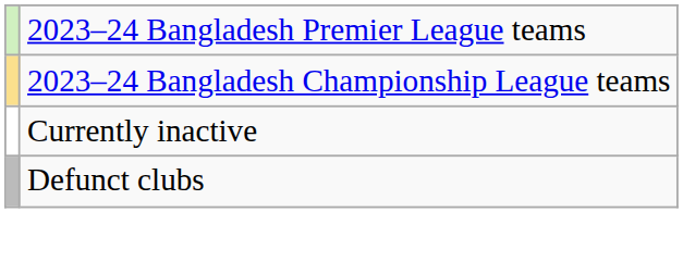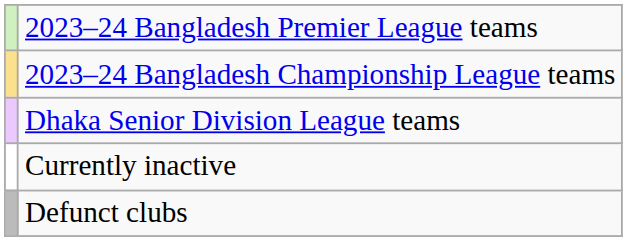+ row: Dhaka Senior Division League teams
